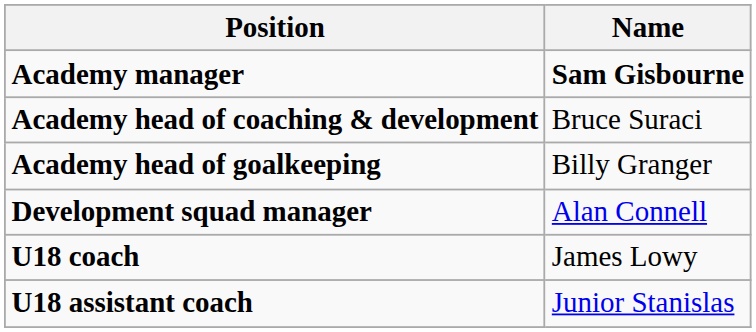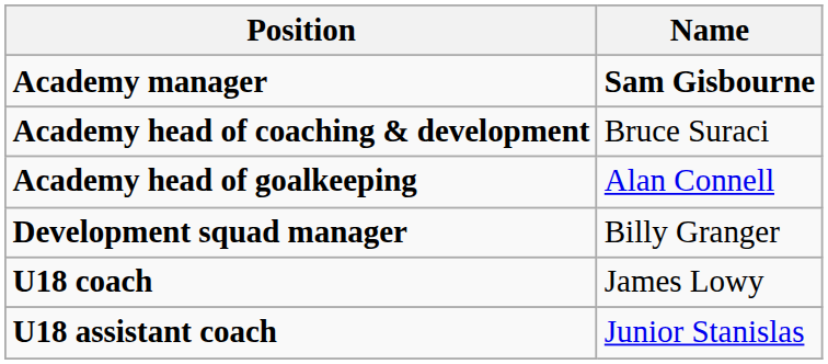Academy head of goalkeeping | Name: Billy Granger -> Alan Connell
Development squad manager | Name: Alan Connell -> Billy Granger
